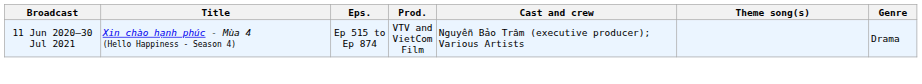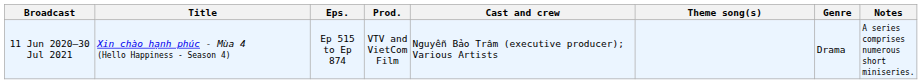+ column: Notes | A series comprises numerous short miniseries.
